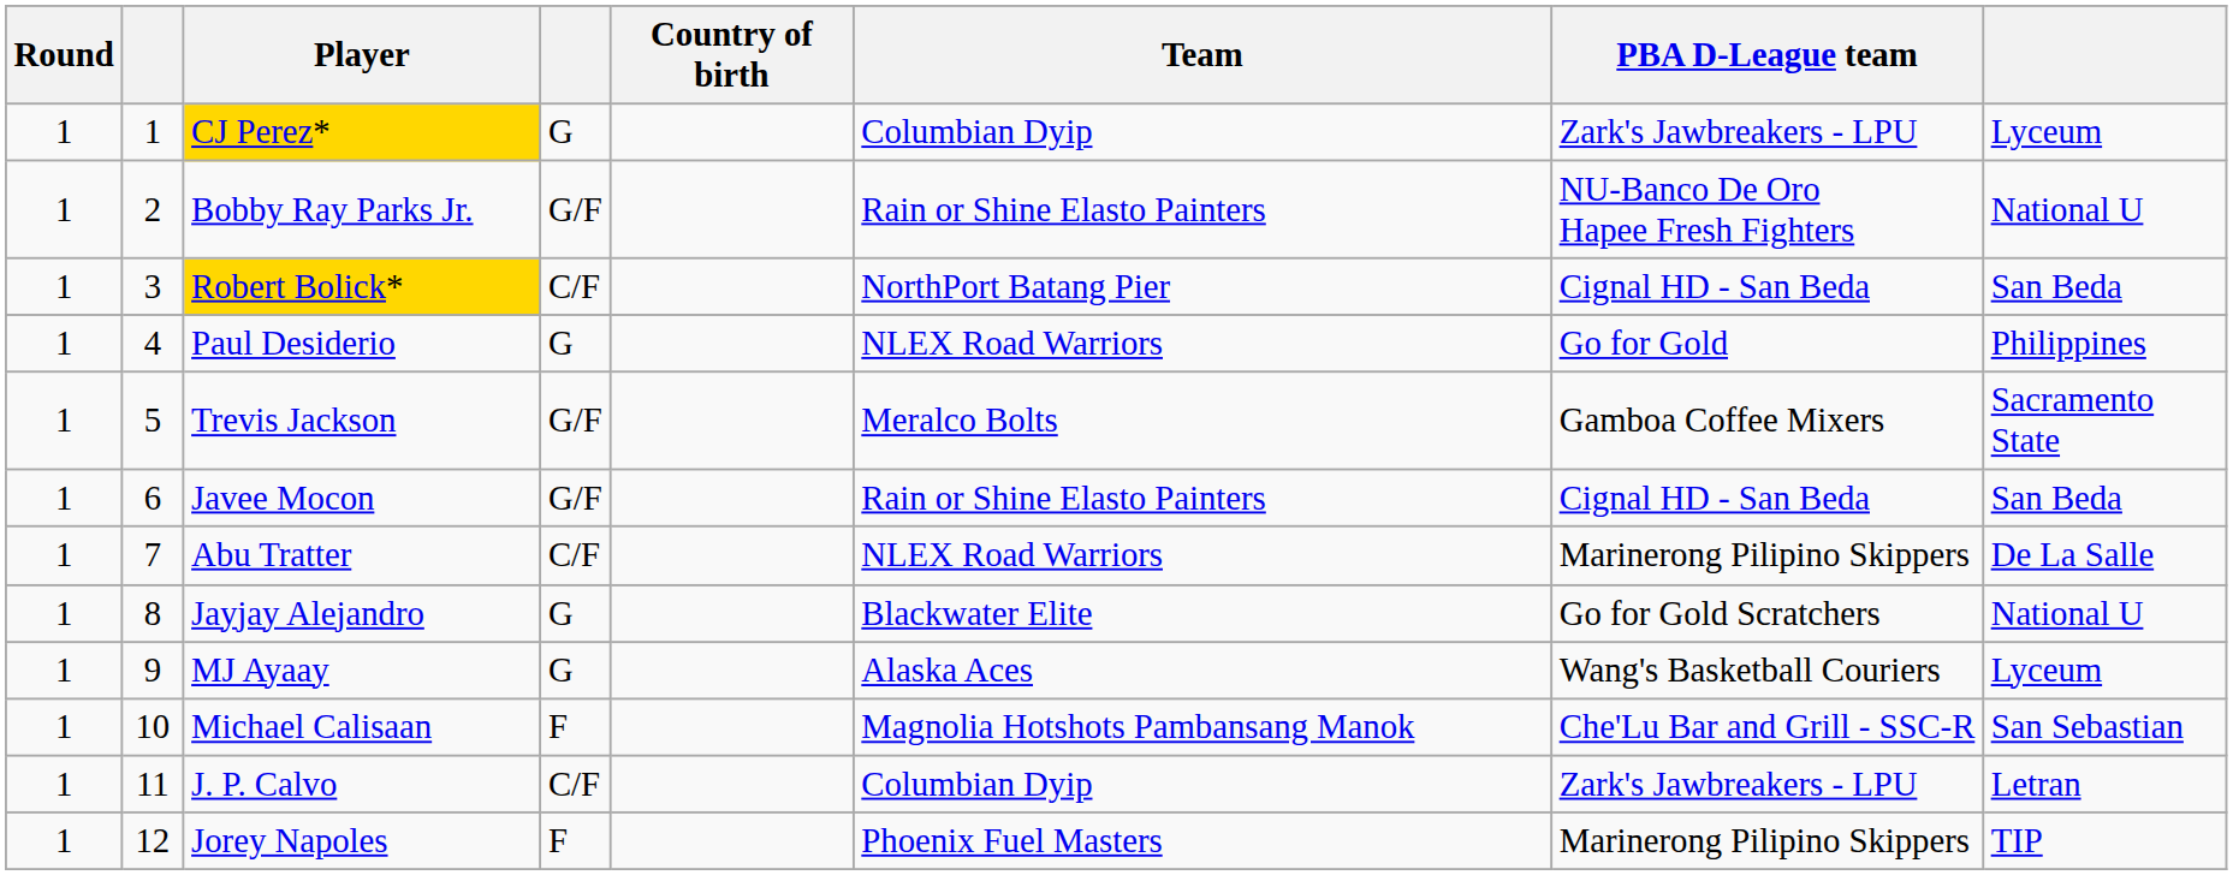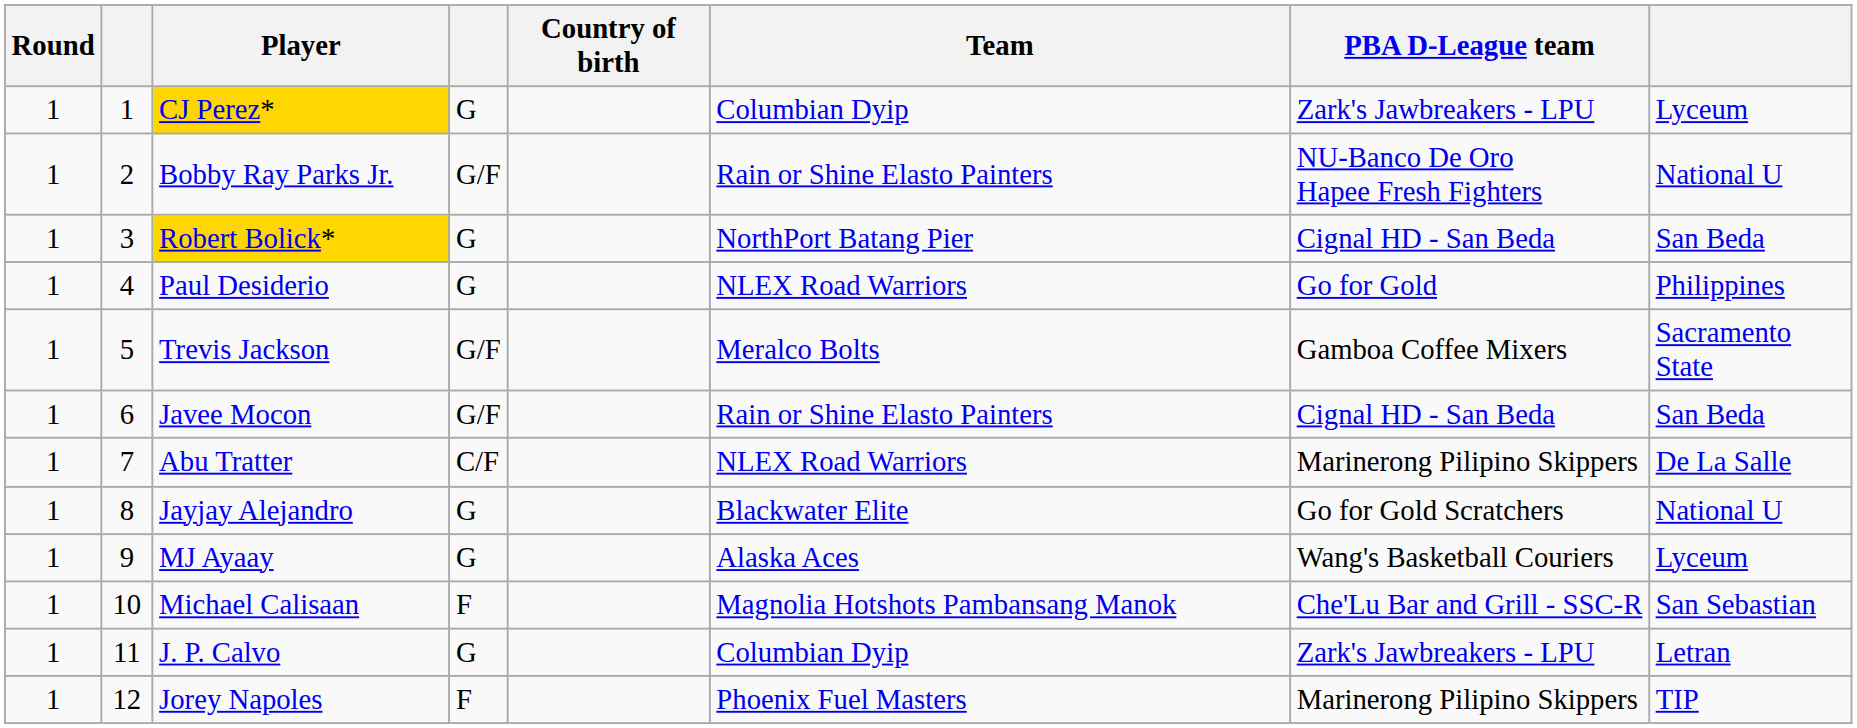Robert Bolick* | column 4: C/F -> G
J. P. Calvo | column 4: C/F -> G
